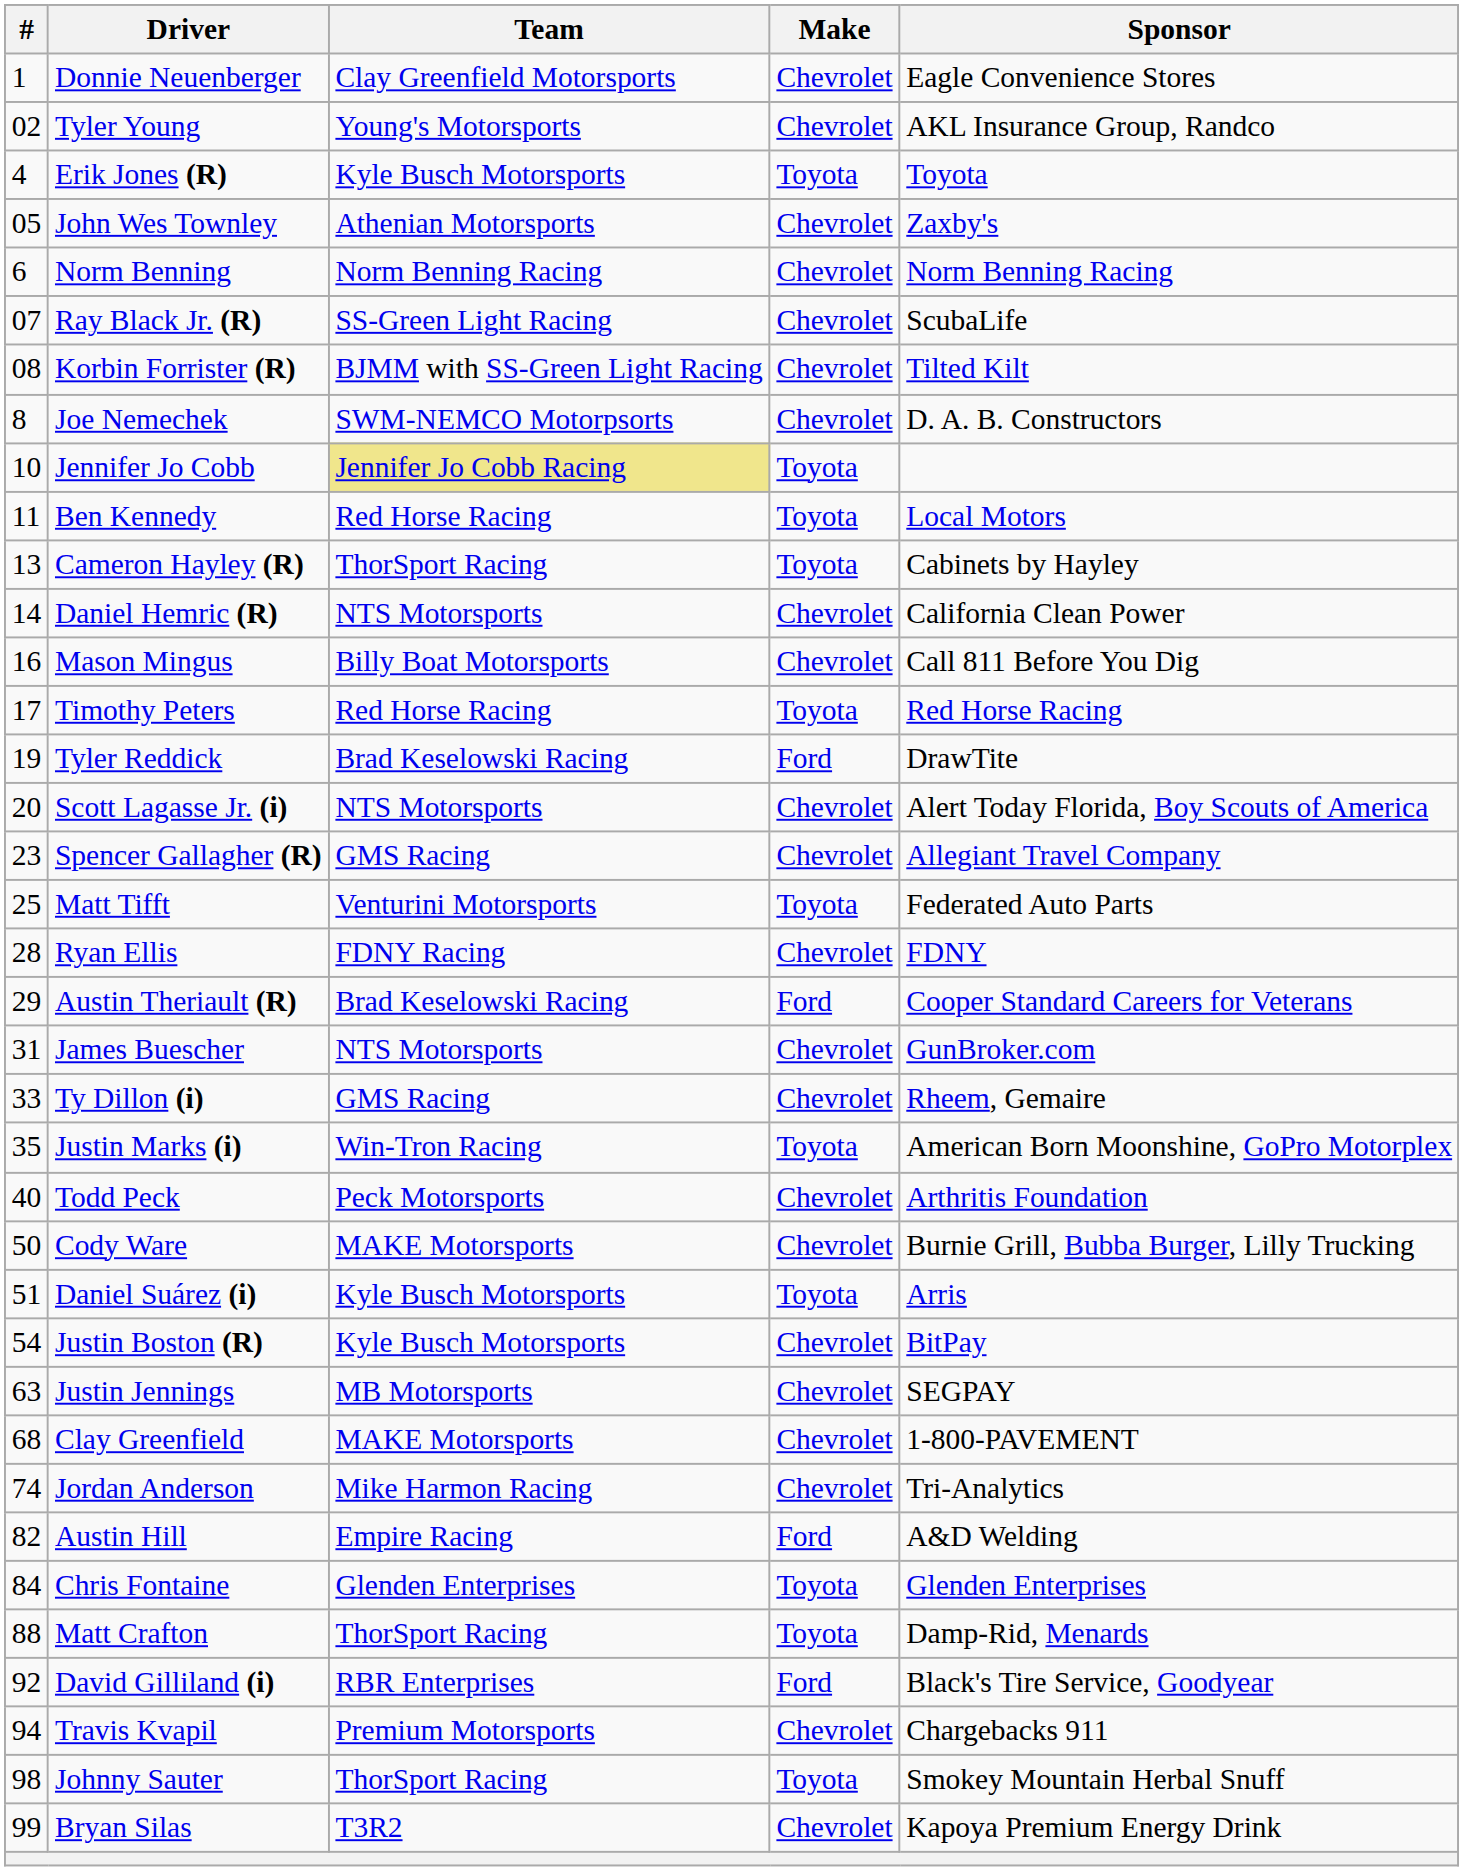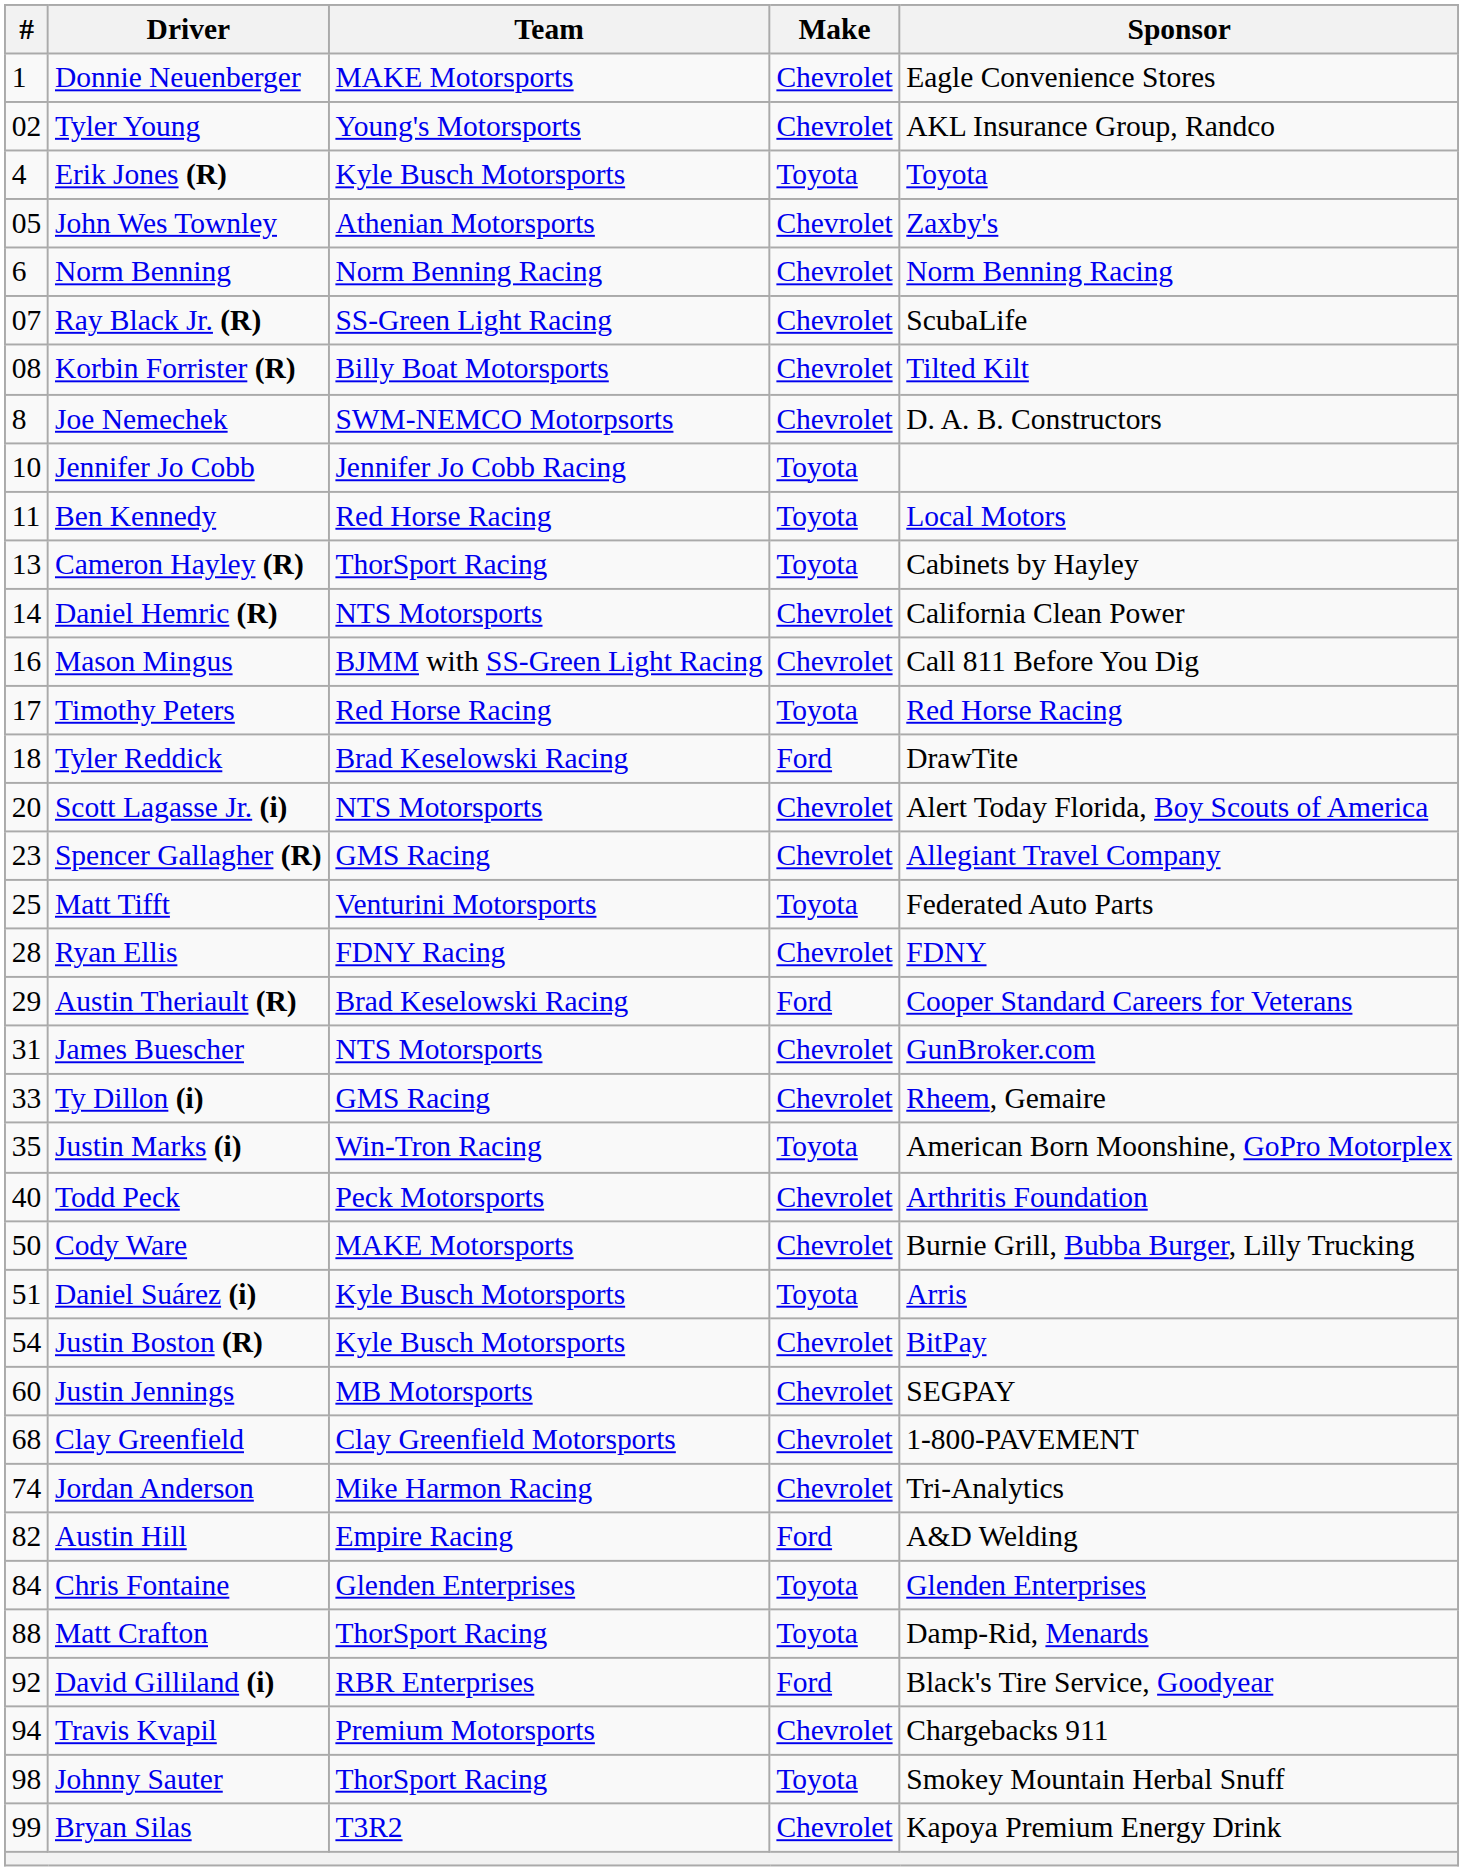Donnie Neuenberger | Team: Clay Greenfield Motorsports -> MAKE Motorsports
Korbin Forrister (R) | Team: BJMM with SS-Green Light Racing -> Billy Boat Motorsports
Jennifer Jo Cobb | Team: khaki background -> no background
Mason Mingus | Team: Billy Boat Motorsports -> BJMM with SS-Green Light Racing
Tyler Reddick | #: 19 -> 18
Justin Jennings | #: 63 -> 60
Clay Greenfield | Team: MAKE Motorsports -> Clay Greenfield Motorsports
